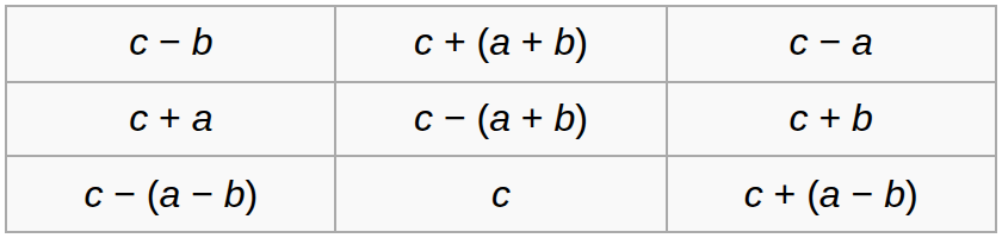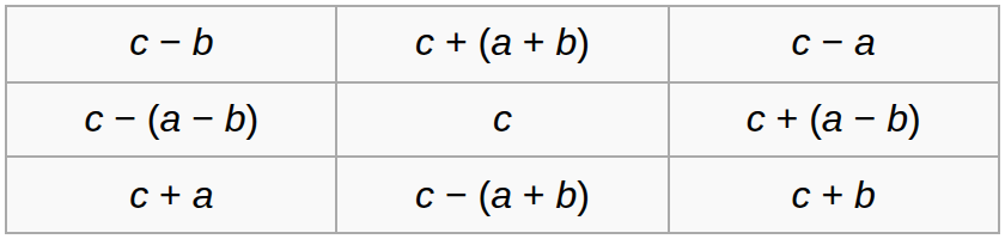rows swapped: c − (a − b) <-> c + a
